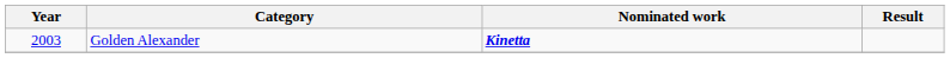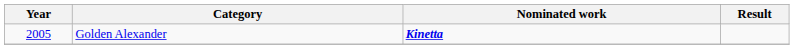Golden Alexander | Year: 2003 -> 2005
